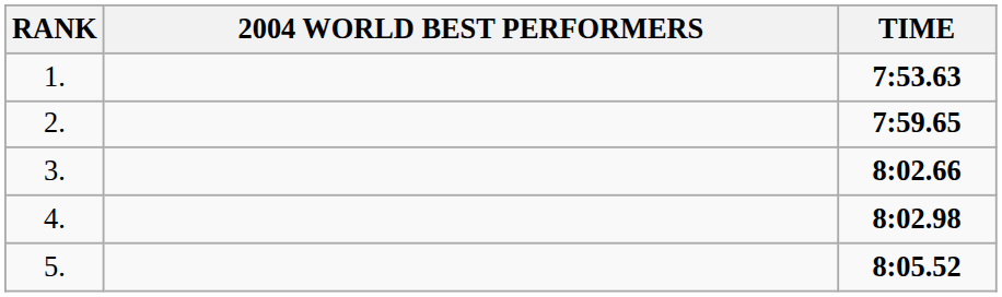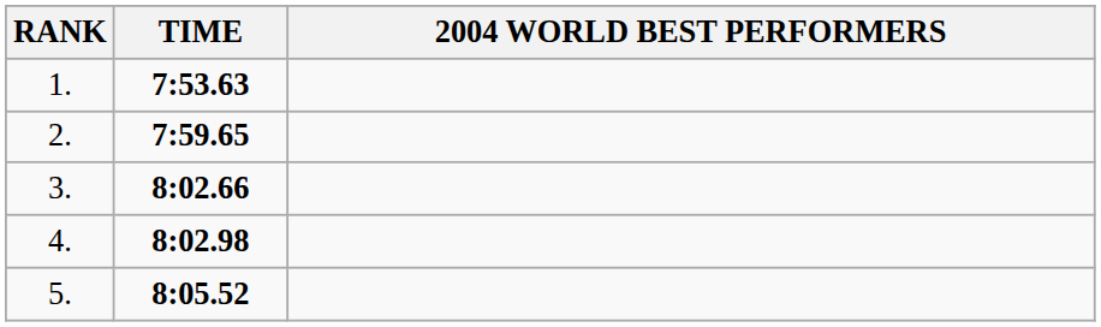columns swapped: 2004 WORLD BEST PERFORMERS <-> TIME
